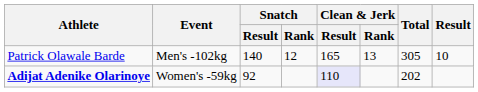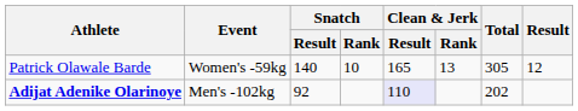Patrick Olawale Barde | Event: Men's -102kg -> Women's -59kg
Patrick Olawale Barde | Snatch / Rank: 12 -> 10
Patrick Olawale Barde | Result: 10 -> 12
Adijat Adenike Olarinoye | Event: Women's -59kg -> Men's -102kg
